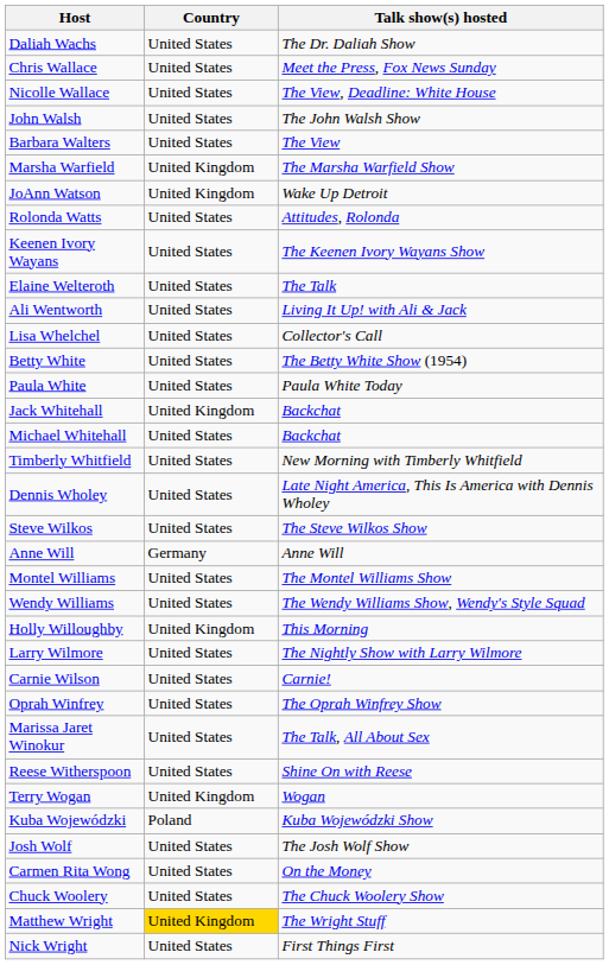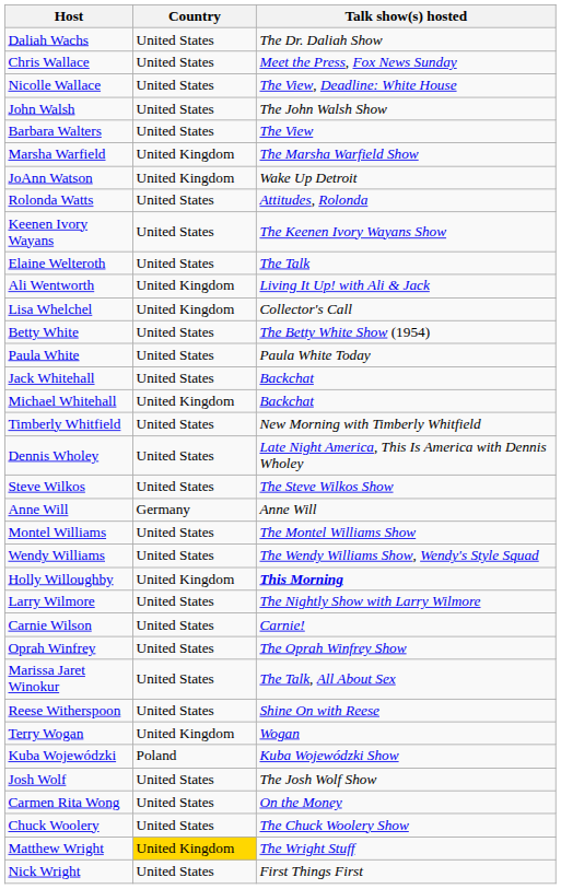Ali Wentworth | Country: United States -> United Kingdom
Lisa Whelchel | Country: United States -> United Kingdom
Jack Whitehall | Country: United Kingdom -> United States
Michael Whitehall | Country: United States -> United Kingdom
Holly Willoughby | Talk show(s) hosted: normal -> bold
